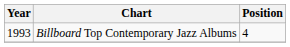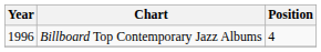Billboard Top Contemporary Jazz Albums | Year: 1993 -> 1996
